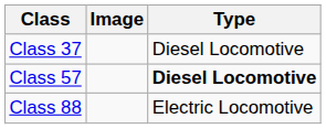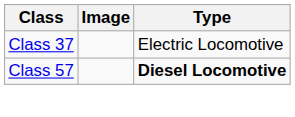Class 37 | Type: Diesel Locomotive -> Electric Locomotive
- row: Class 88 | Electric Locomotive
